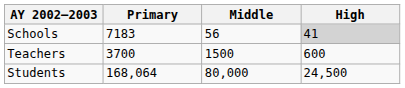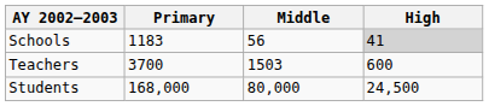Schools | Primary: 7183 -> 1183
Teachers | Middle: 1500 -> 1503
Students | Primary: 168,064 -> 168,000
